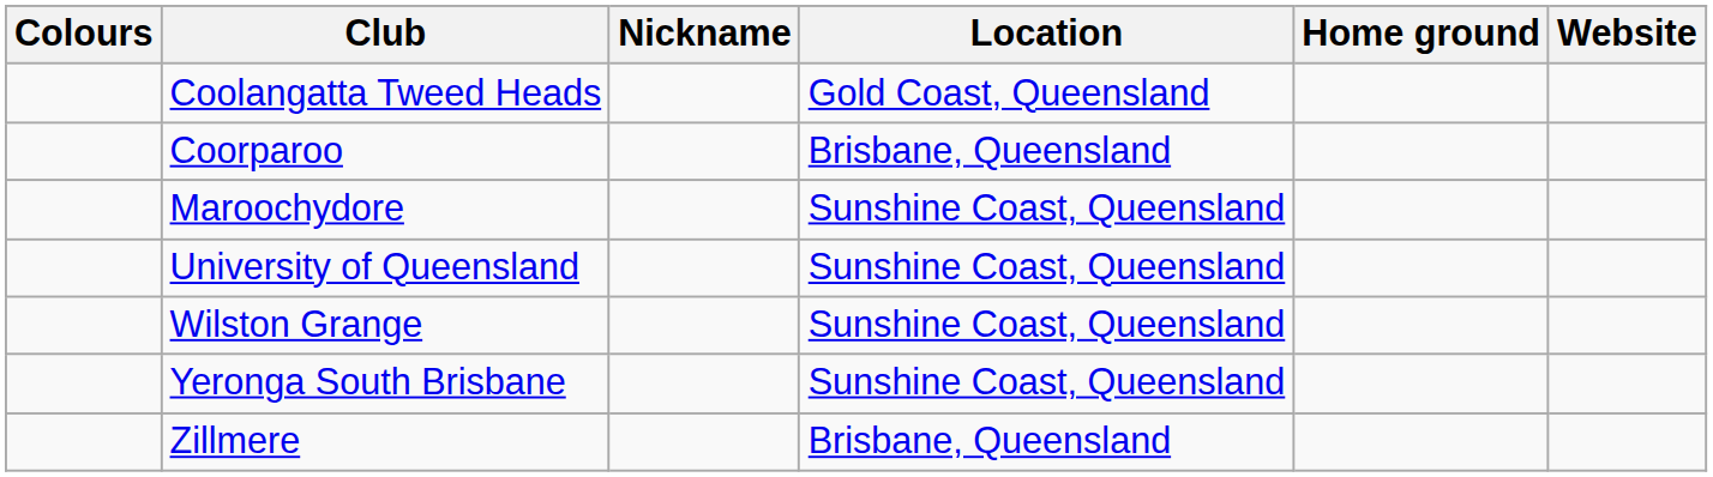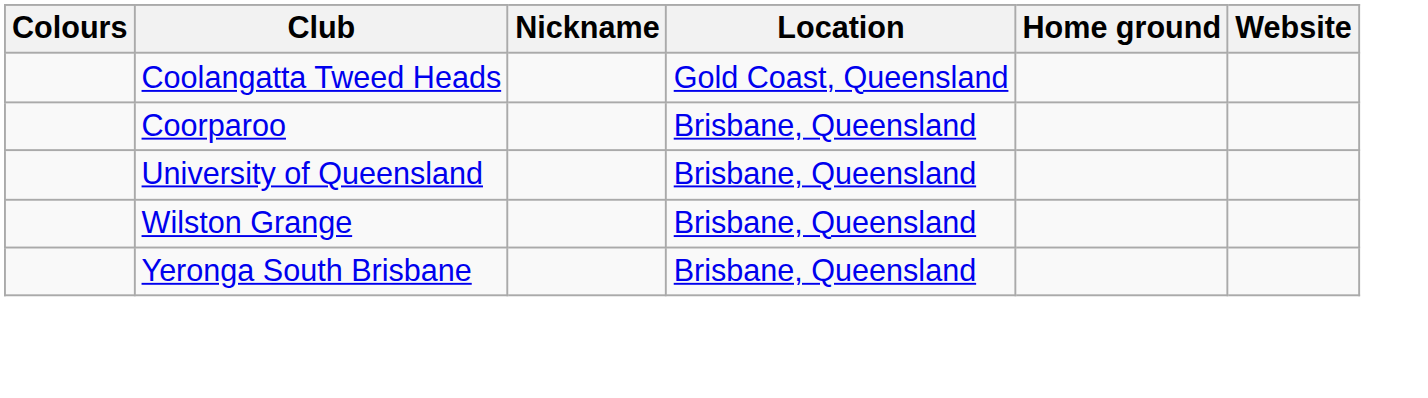- row: Maroochydore | Sunshine Coast, Queensland
University of Queensland | Location: Sunshine Coast, Queensland -> Brisbane, Queensland
Wilston Grange | Location: Sunshine Coast, Queensland -> Brisbane, Queensland
Yeronga South Brisbane | Location: Sunshine Coast, Queensland -> Brisbane, Queensland
- row: Zillmere | Brisbane, Queensland
